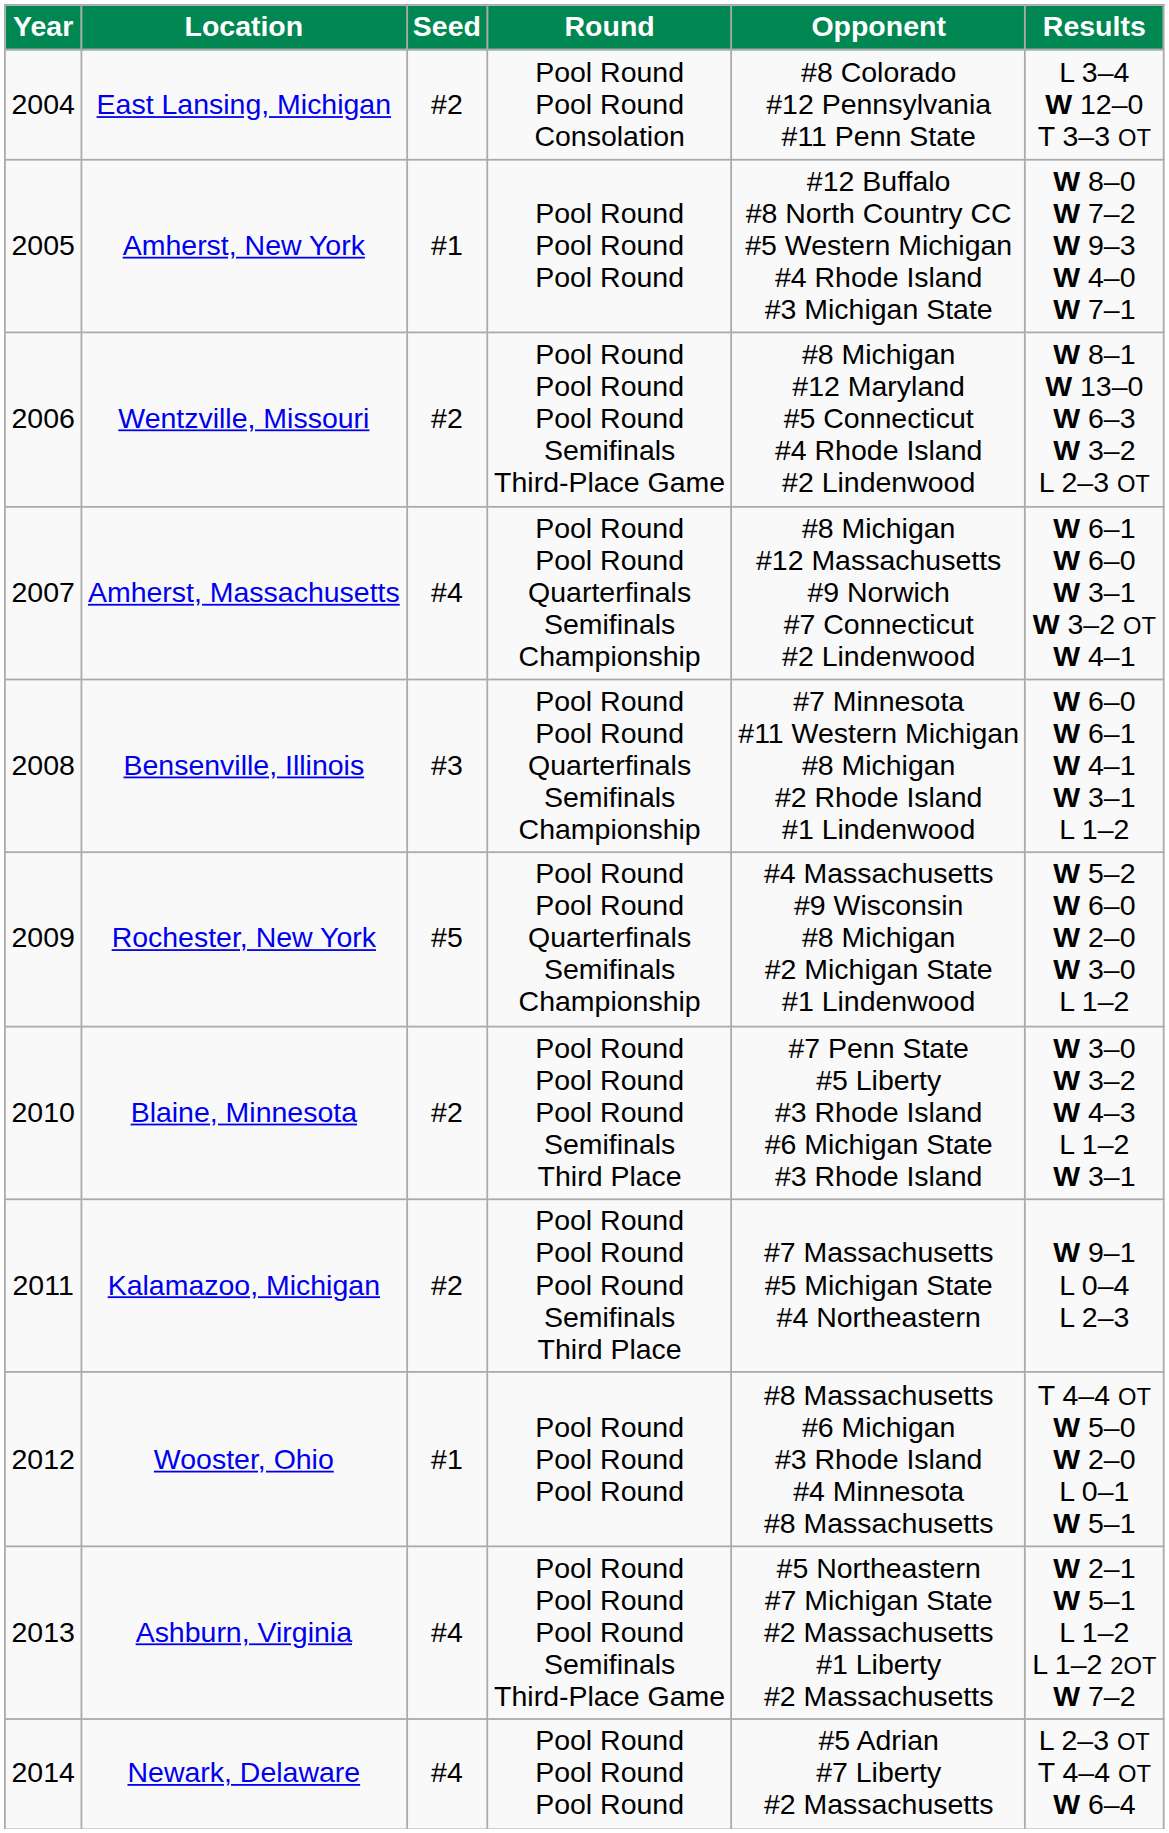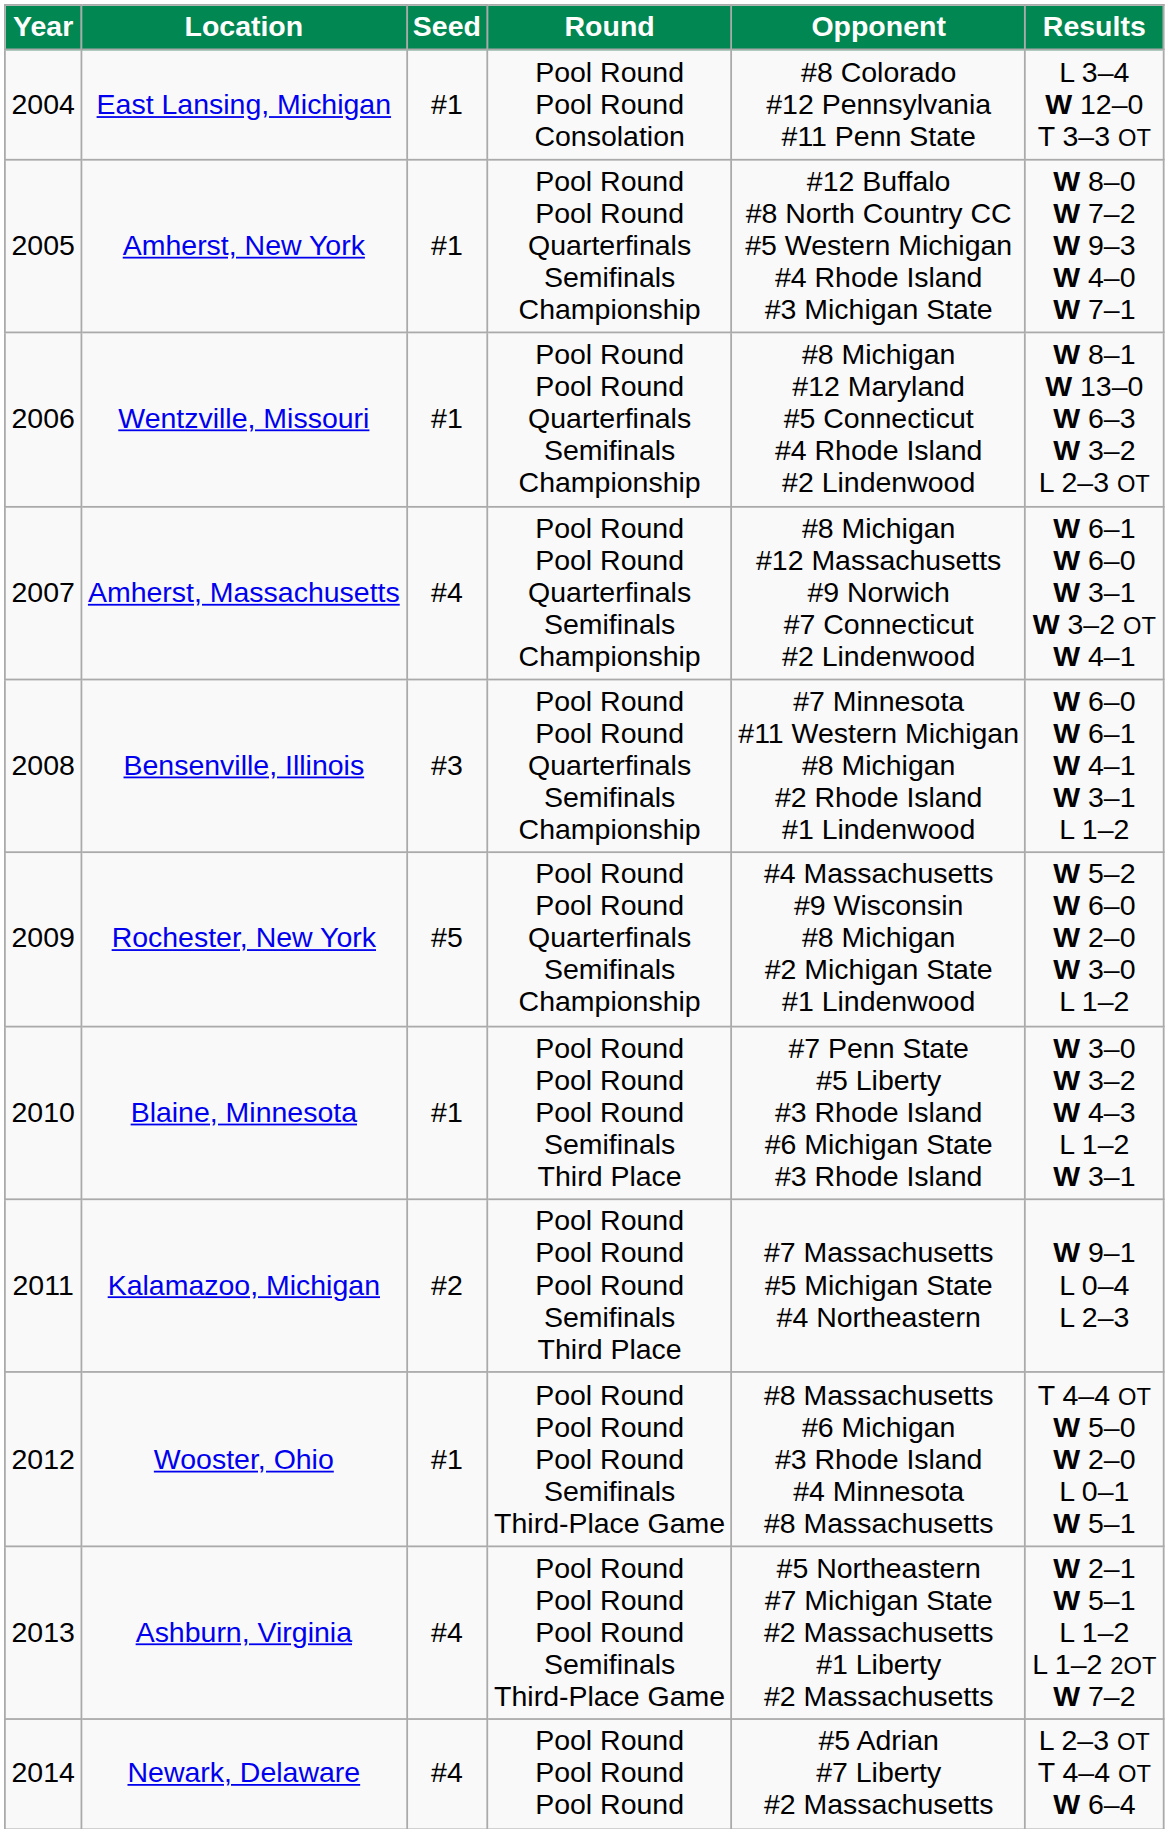East Lansing, Michigan | Seed: #2 -> #1
Amherst, New York | Round: Pool Round Pool Round Pool Round -> Pool Round Pool Round Quarterfinals Semifinals Championship
Wentzville, Missouri | Seed: #2 -> #1
Wentzville, Missouri | Round: Pool Round Pool Round Pool Round Semifinals Third-Place Game -> Pool Round Pool Round Quarterfinals Semifinals Championship
Blaine, Minnesota | Seed: #2 -> #1
Wooster, Ohio | Round: Pool Round Pool Round Pool Round -> Pool Round Pool Round Pool Round Semifinals Third-Place Game
